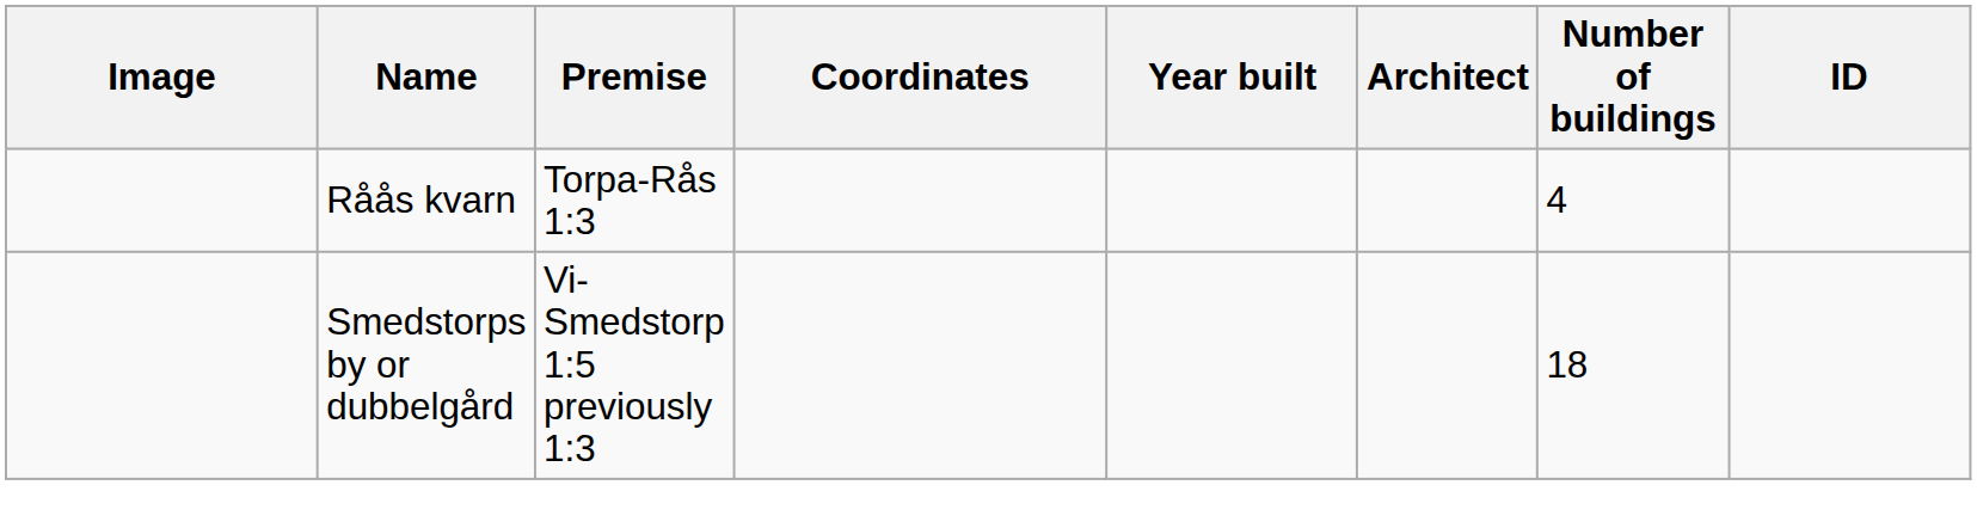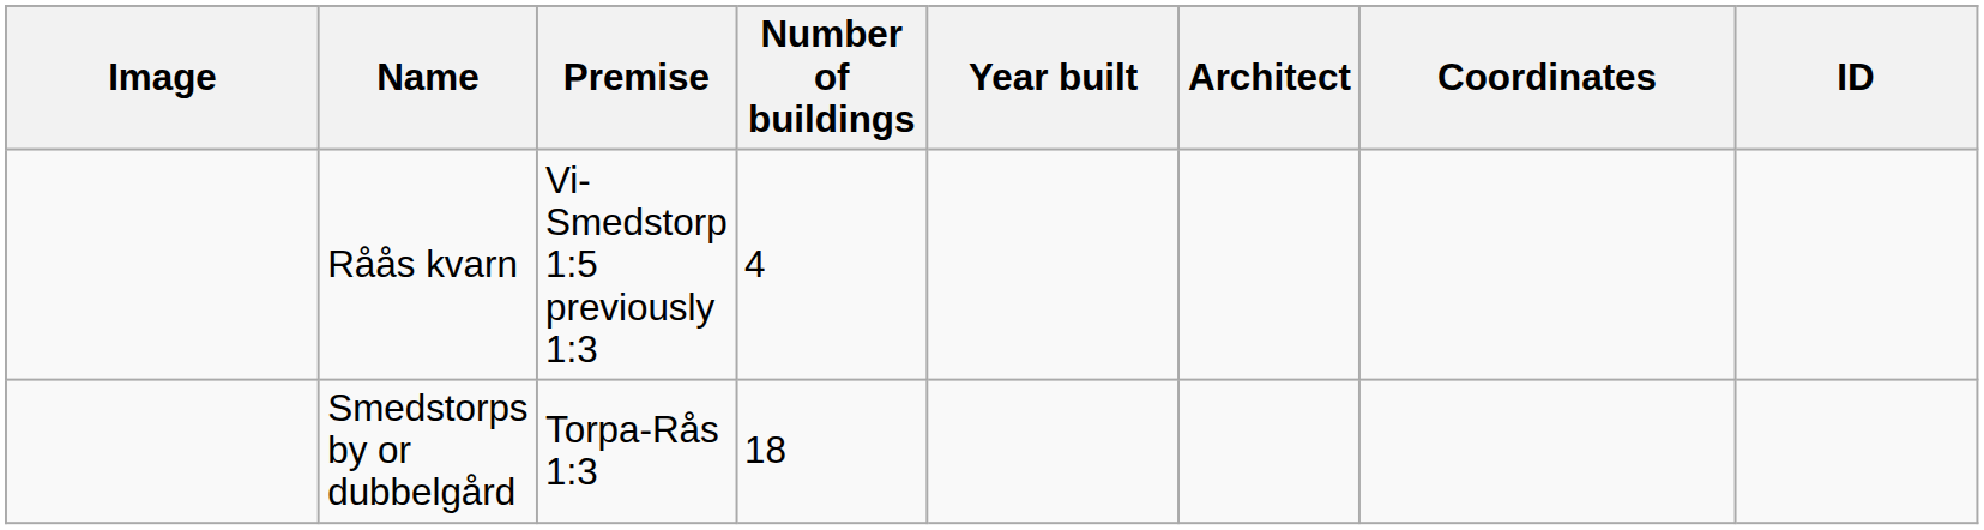columns swapped: Number of buildings <-> Coordinates
Råås kvarn | Premise: Torpa-Rås 1:3 -> Vi-Smedstorp 1:5 previously 1:3
Smedstorps by or dubbelgård | Premise: Vi-Smedstorp 1:5 previously 1:3 -> Torpa-Rås 1:3
